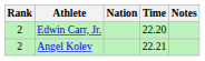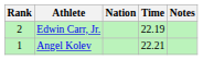Edwin Carr, Jr. | Time: 22.20 -> 22.19
Angel Kolev | Rank: 2 -> 1
